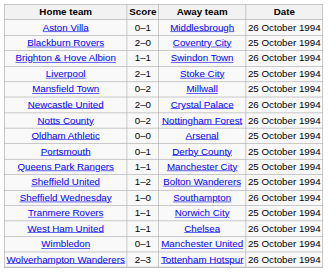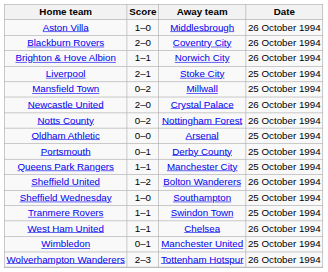Aston Villa | Score: 0–1 -> 1–0
Blackburn Rovers | Date: 25 October 1994 -> 26 October 1994
Brighton & Hove Albion | Away team: Swindon Town -> Norwich City
Sheffield United | Date: 25 October 1994 -> 26 October 1994
Sheffield Wednesday | Date: 26 October 1994 -> 25 October 1994
Tranmere Rovers | Away team: Norwich City -> Swindon Town
